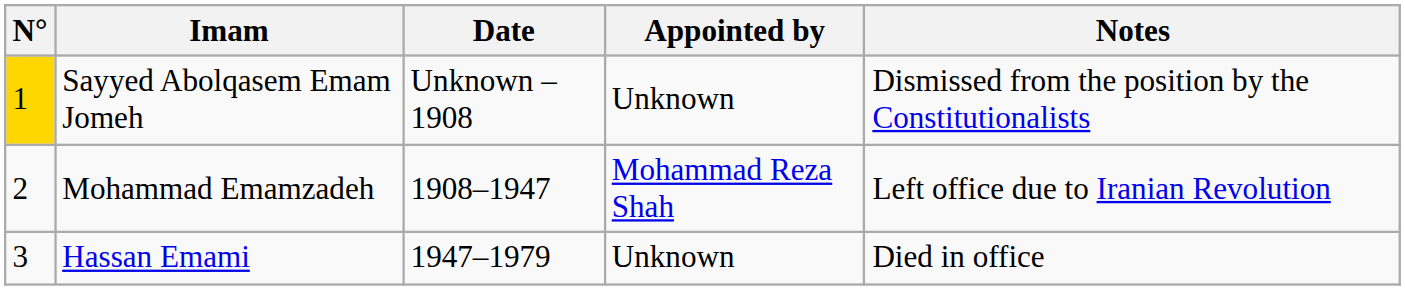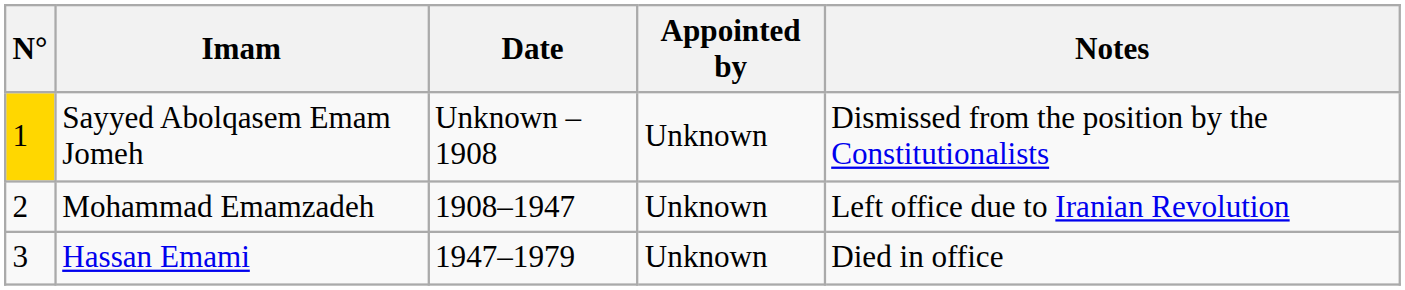Mohammad Emamzadeh | Appointed by: Mohammad Reza Shah -> Unknown
